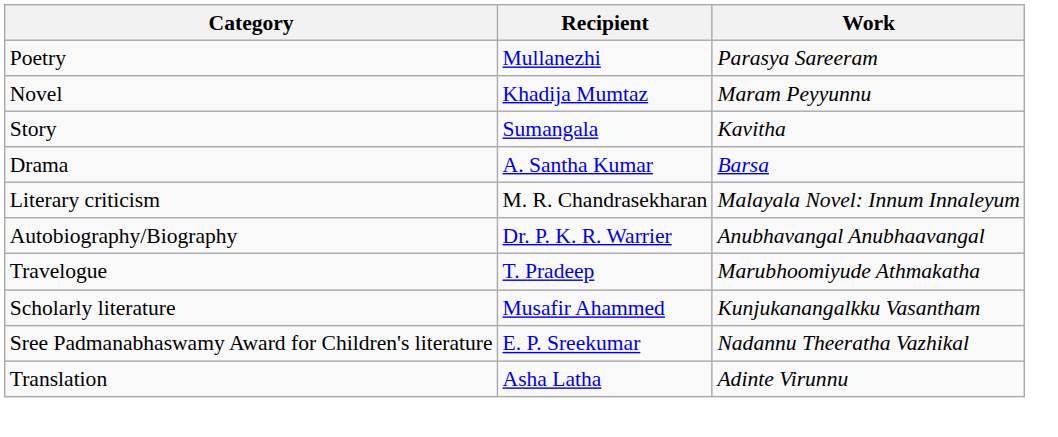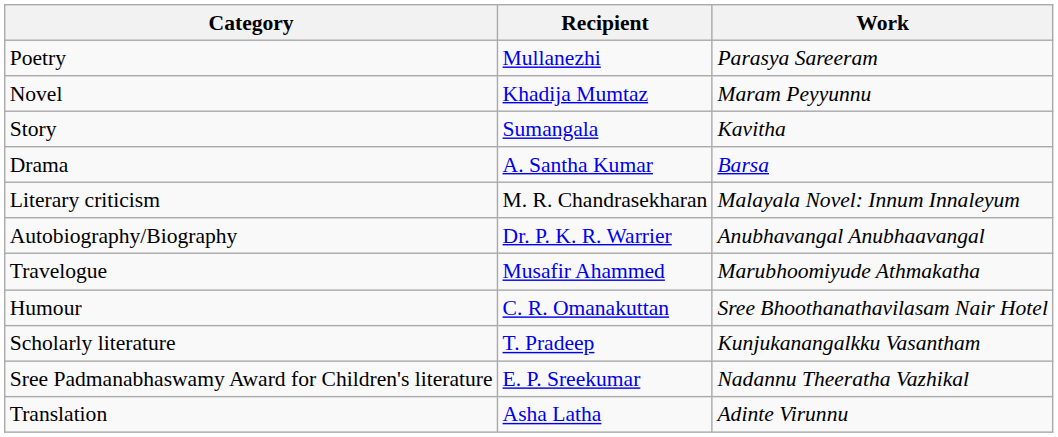Travelogue | Recipient: T. Pradeep -> Musafir Ahammed
+ row: Humour | C. R. Omanakuttan | Sree Bhoothanathavilasam Nair Hotel
Scholarly literature | Recipient: Musafir Ahammed -> T. Pradeep
